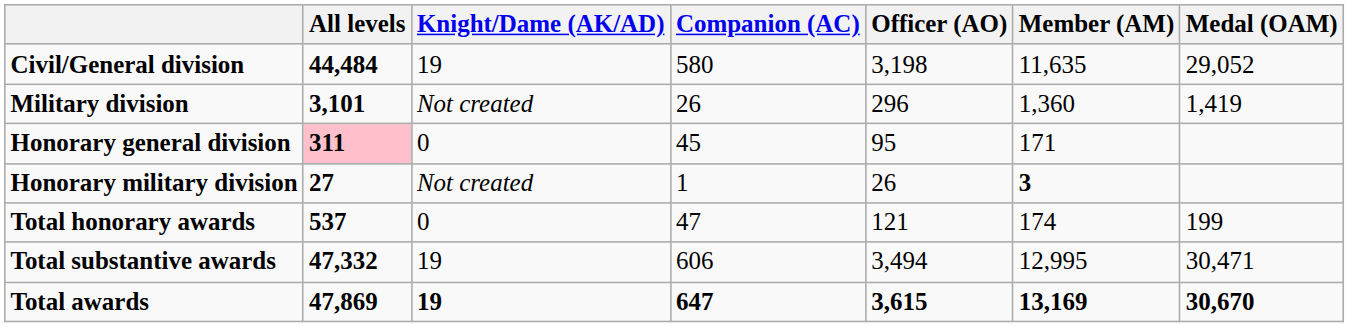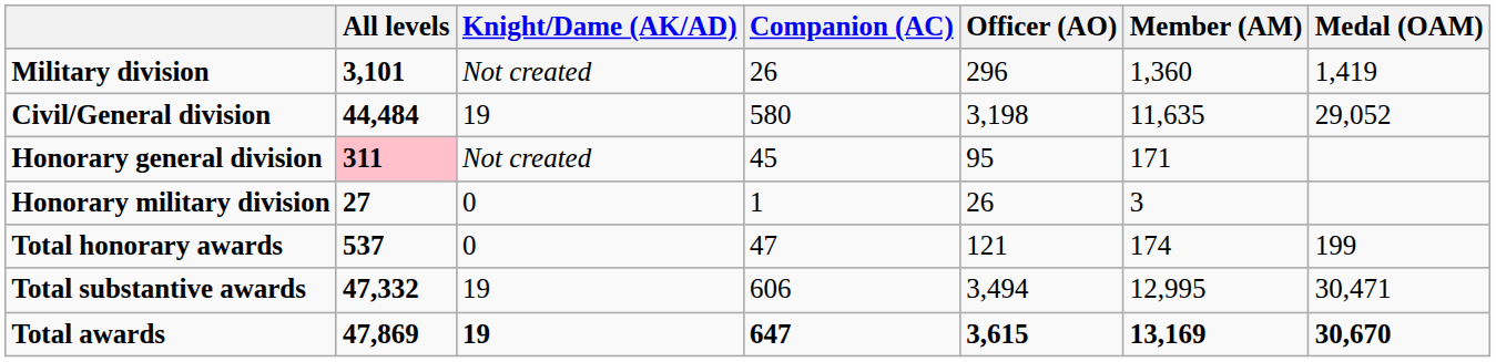rows swapped: Civil/General division <-> Military division
Honorary general division | Knight/Dame (AK/AD): 0 -> Not created
Honorary military division | Knight/Dame (AK/AD): Not created -> 0
Honorary military division | Member (AM): bold -> normal
